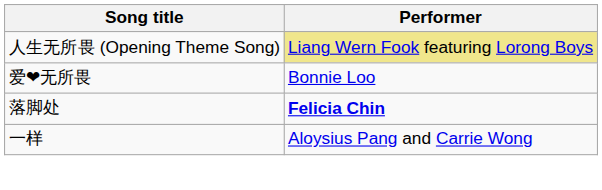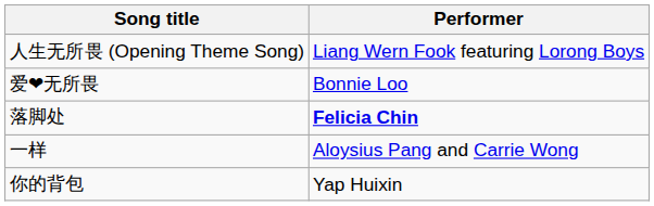人生无所畏 (Opening Theme Song) | Performer: khaki background -> no background
+ row: 你的背包 | Yap Huixin
